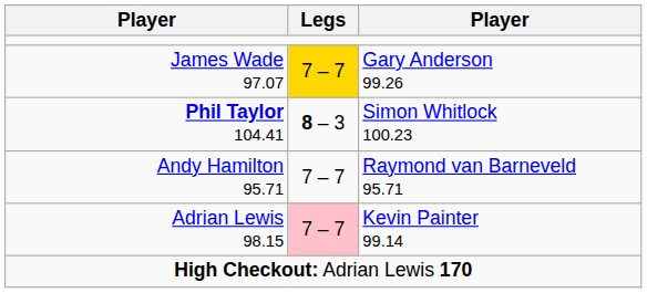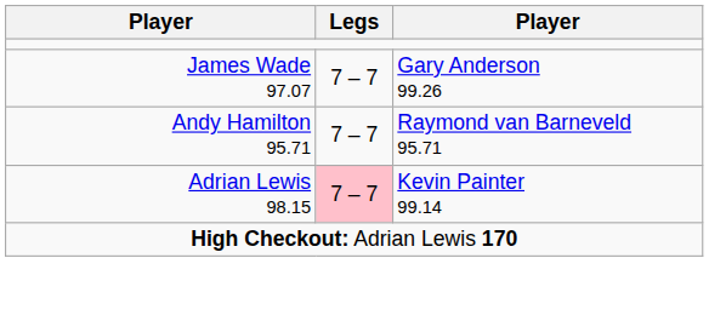James Wade 97.07 | Legs: gold background -> no background
- row: Phil Taylor 104.41 | 8 – 3 | Simon Whitlock 100.23
